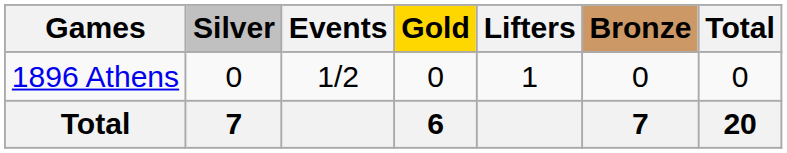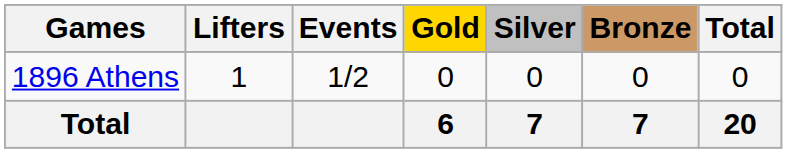columns swapped: Lifters <-> Silver
